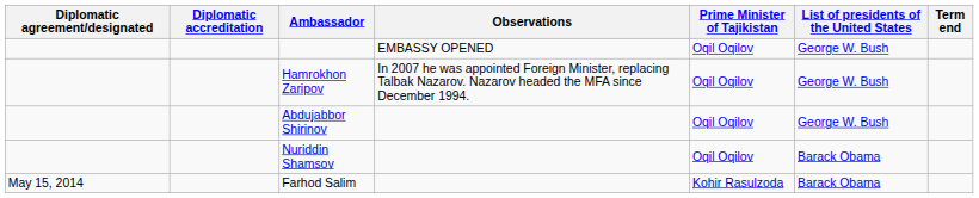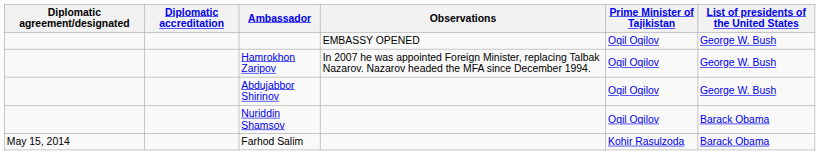- column: Term end
